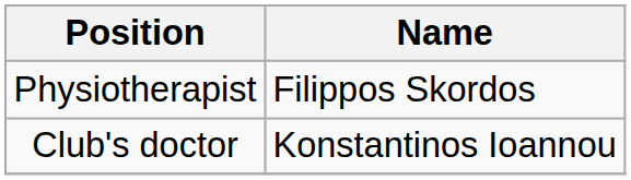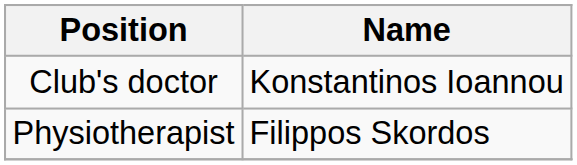rows swapped: Club's doctor <-> Physiotherapist
